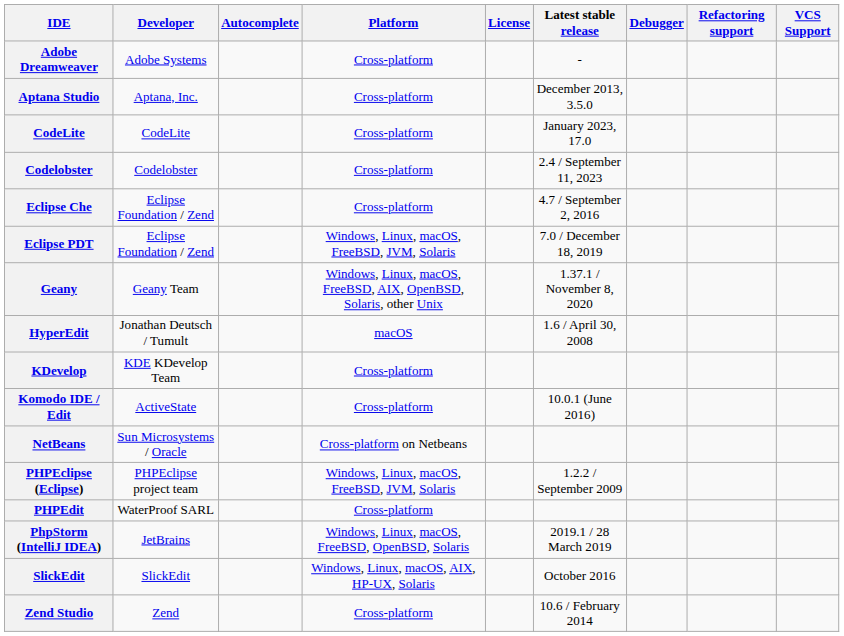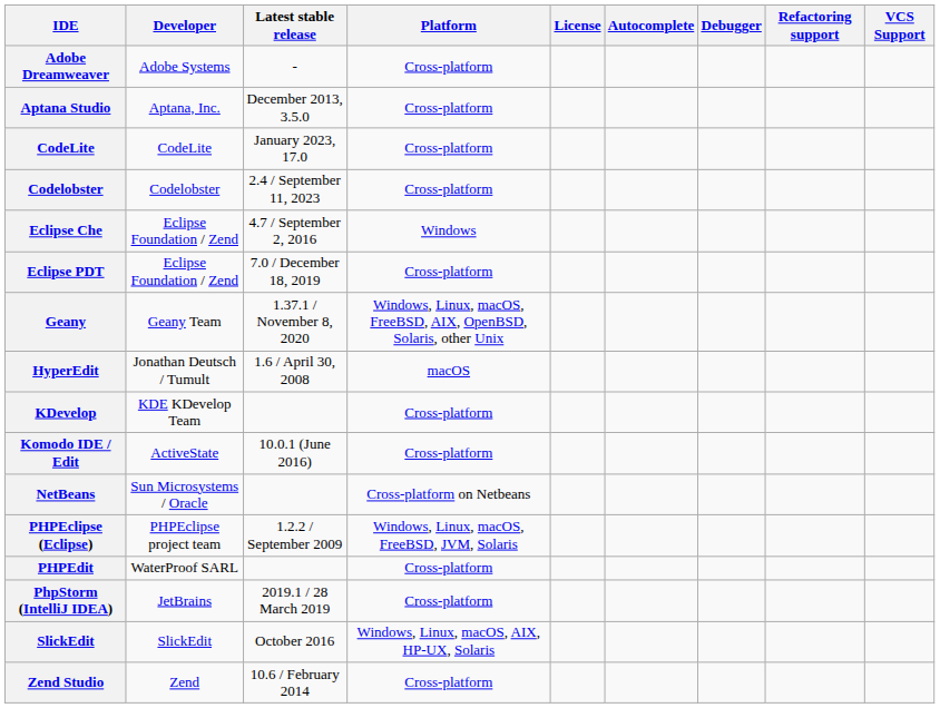columns swapped: Latest stable release <-> Autocomplete
Eclipse Che | Platform: Cross-platform -> Windows
Eclipse PDT | Platform: Windows, Linux, macOS, FreeBSD, JVM, Solaris -> Cross-platform
PhpStorm (IntelliJ IDEA) | Platform: Windows, Linux, macOS, FreeBSD, OpenBSD, Solaris -> Cross-platform
